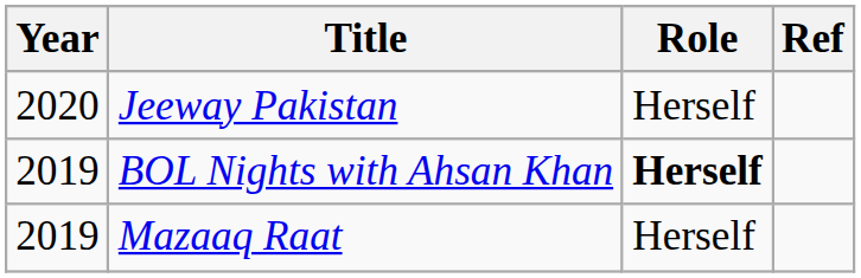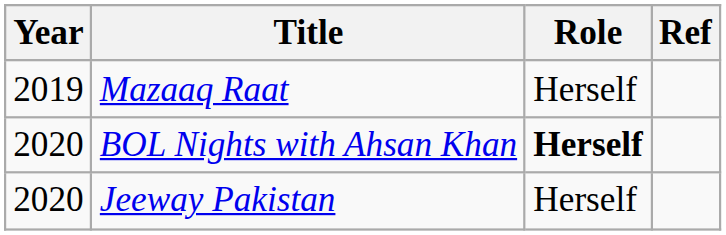rows swapped: Mazaaq Raat <-> Jeeway Pakistan
BOL Nights with Ahsan Khan | Year: 2019 -> 2020
